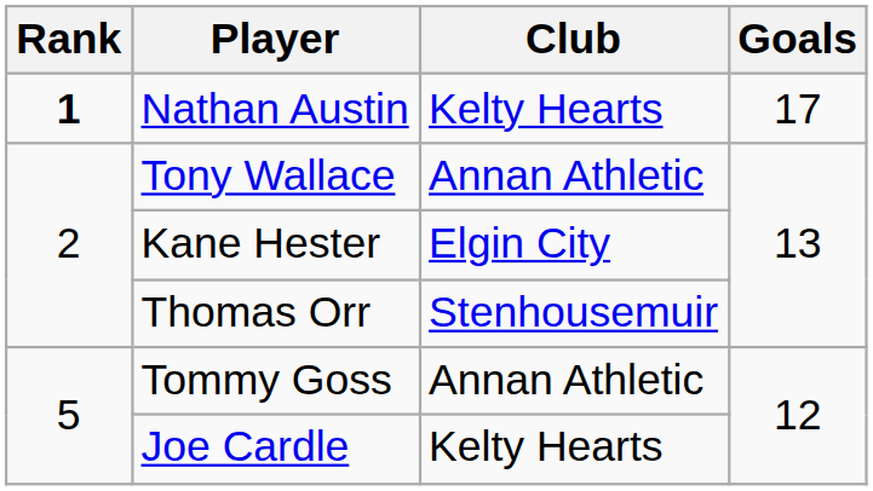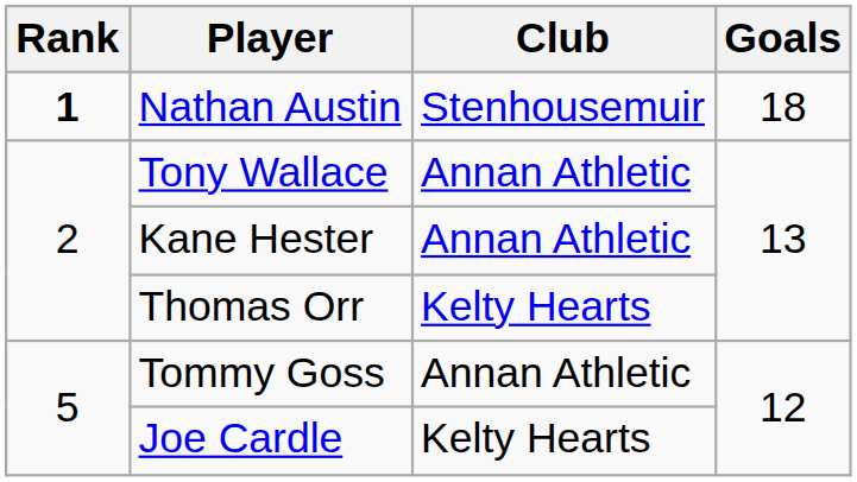Nathan Austin | Club: Kelty Hearts -> Stenhousemuir
Nathan Austin | Goals: 17 -> 18
Kane Hester | Club: Elgin City -> Annan Athletic
Thomas Orr | Club: Stenhousemuir -> Kelty Hearts
